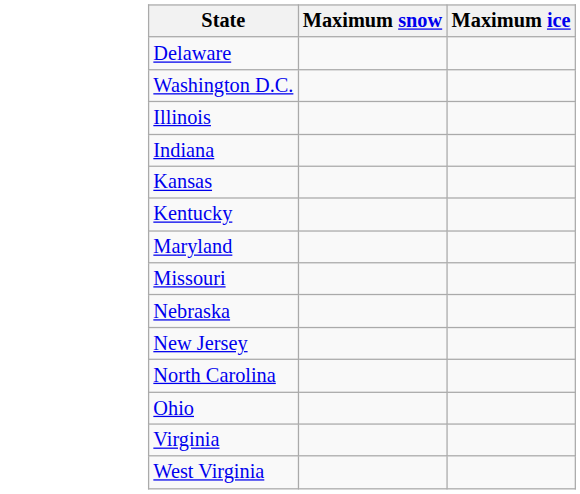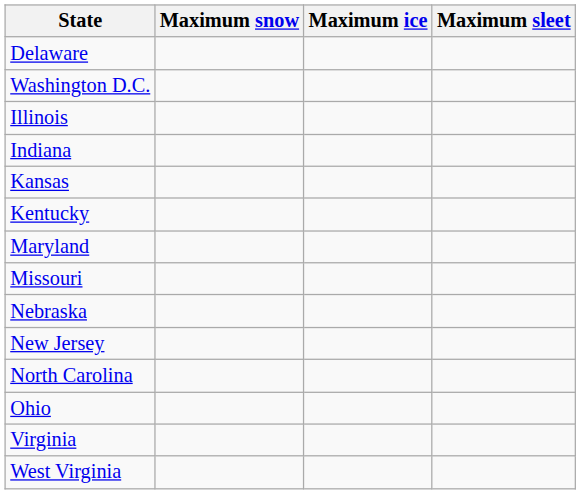+ column: Maximum sleet
